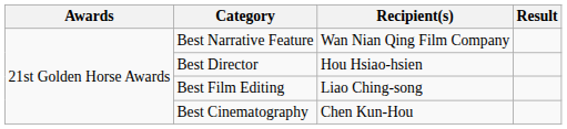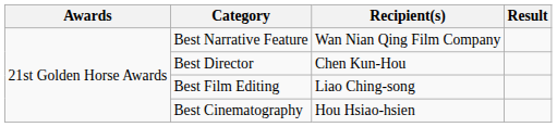Best Director | Recipient(s): Hou Hsiao-hsien -> Chen Kun-Hou
Best Cinematography | Recipient(s): Chen Kun-Hou -> Hou Hsiao-hsien
